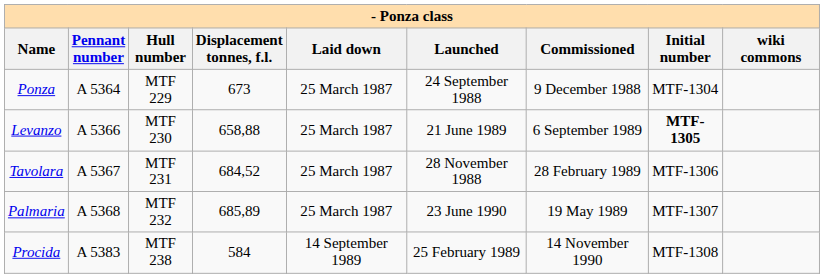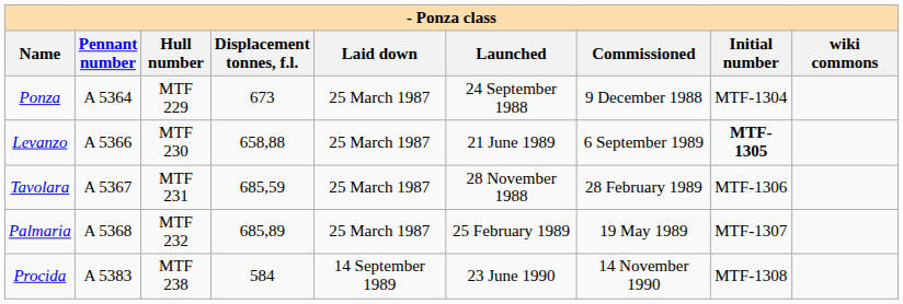Tavolara | Displacement tonnes, f.l.: 684,52 -> 685,59
Palmaria | Launched: 23 June 1990 -> 25 February 1989
Procida | Launched: 25 February 1989 -> 23 June 1990
